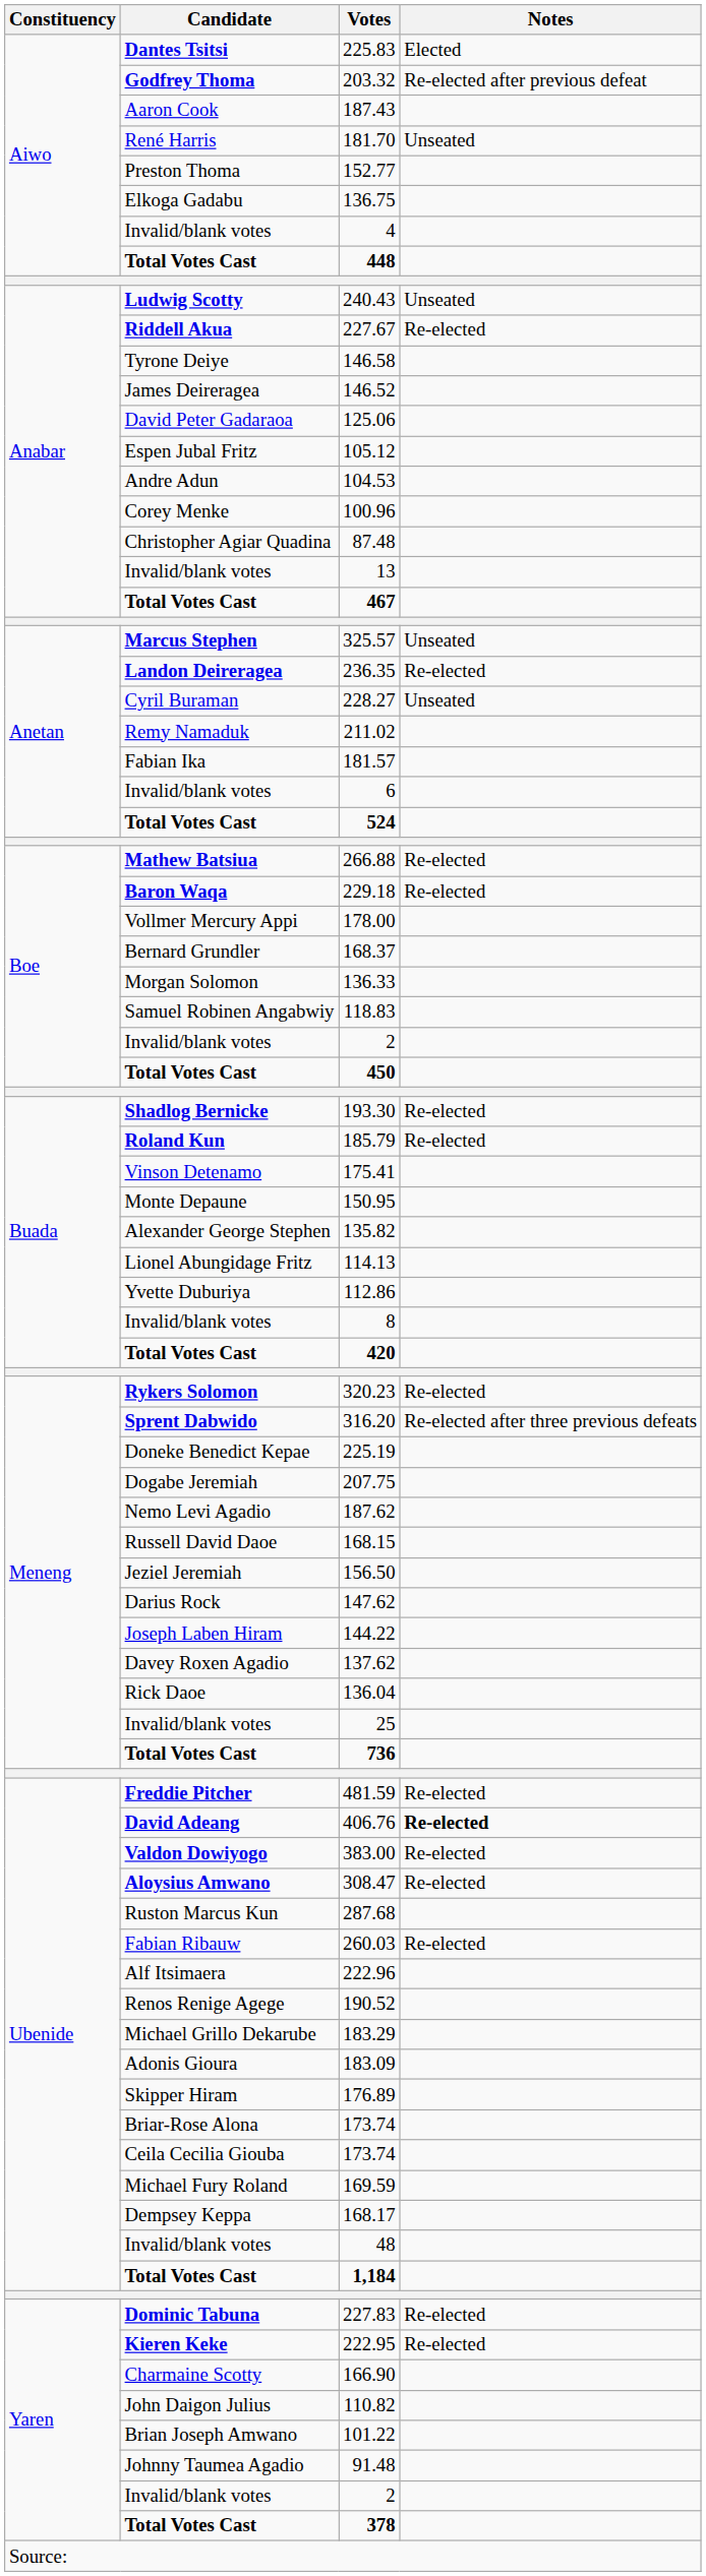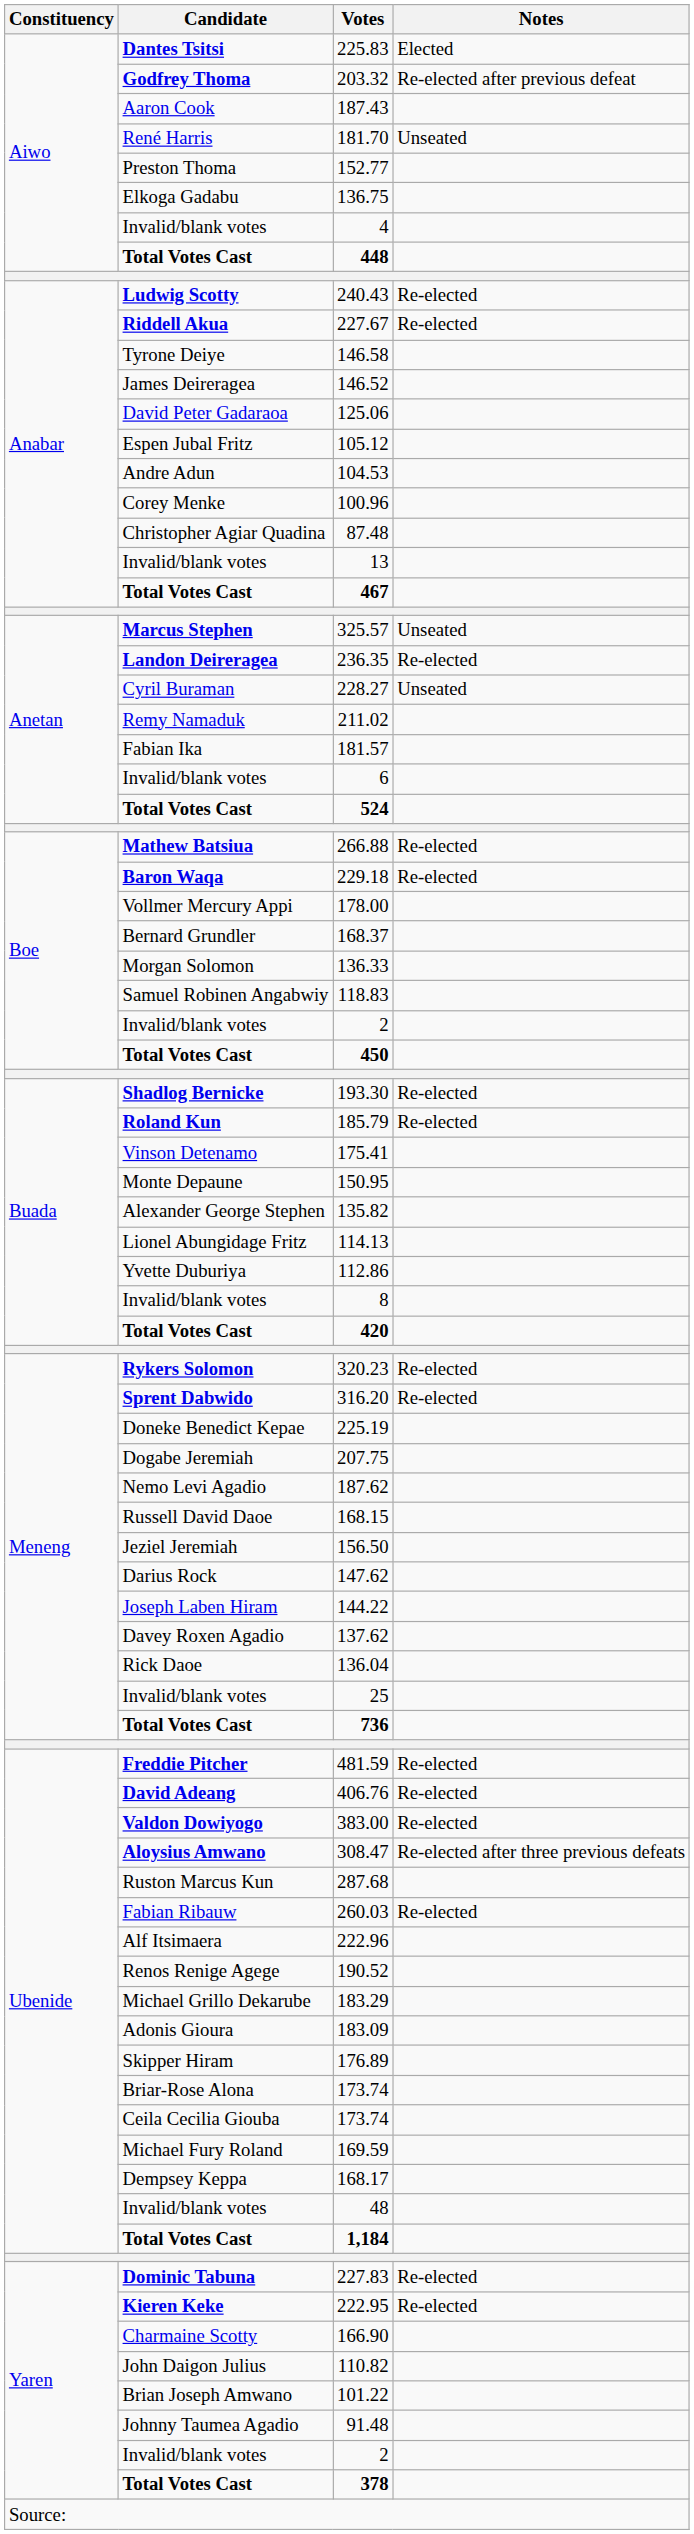240.43 | Notes: Unseated -> Re-elected
316.20 | Notes: Re-elected after three previous defeats -> Re-elected
406.76 | Notes: bold -> normal
308.47 | Notes: Re-elected -> Re-elected after three previous defeats
